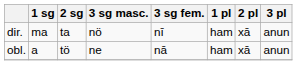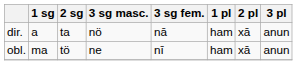dir. | 1 sg: ma -> a
dir. | 3 sg fem.: nī -> nā
obl. | 1 sg: a -> ma
obl. | 3 sg fem.: nā -> nī
